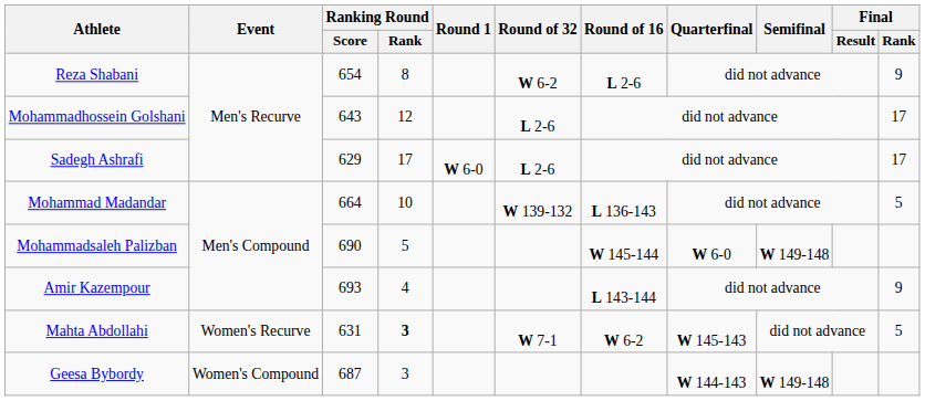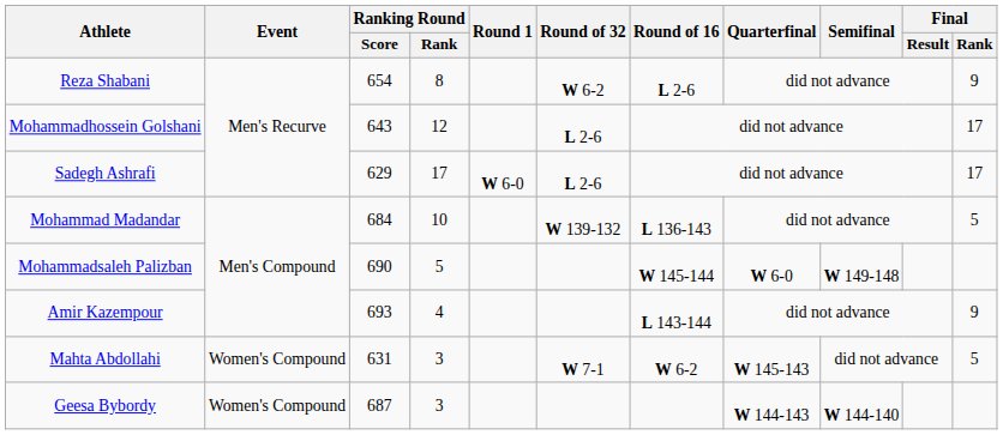Mohammad Madandar | Ranking Round / Score: 664 -> 684
Mahta Abdollahi | Event: Women's Recurve -> Women's Compound
Mahta Abdollahi | Ranking Round / Rank: bold -> normal
Geesa Bybordy | Semifinal: W 149-148 -> W 144-140
